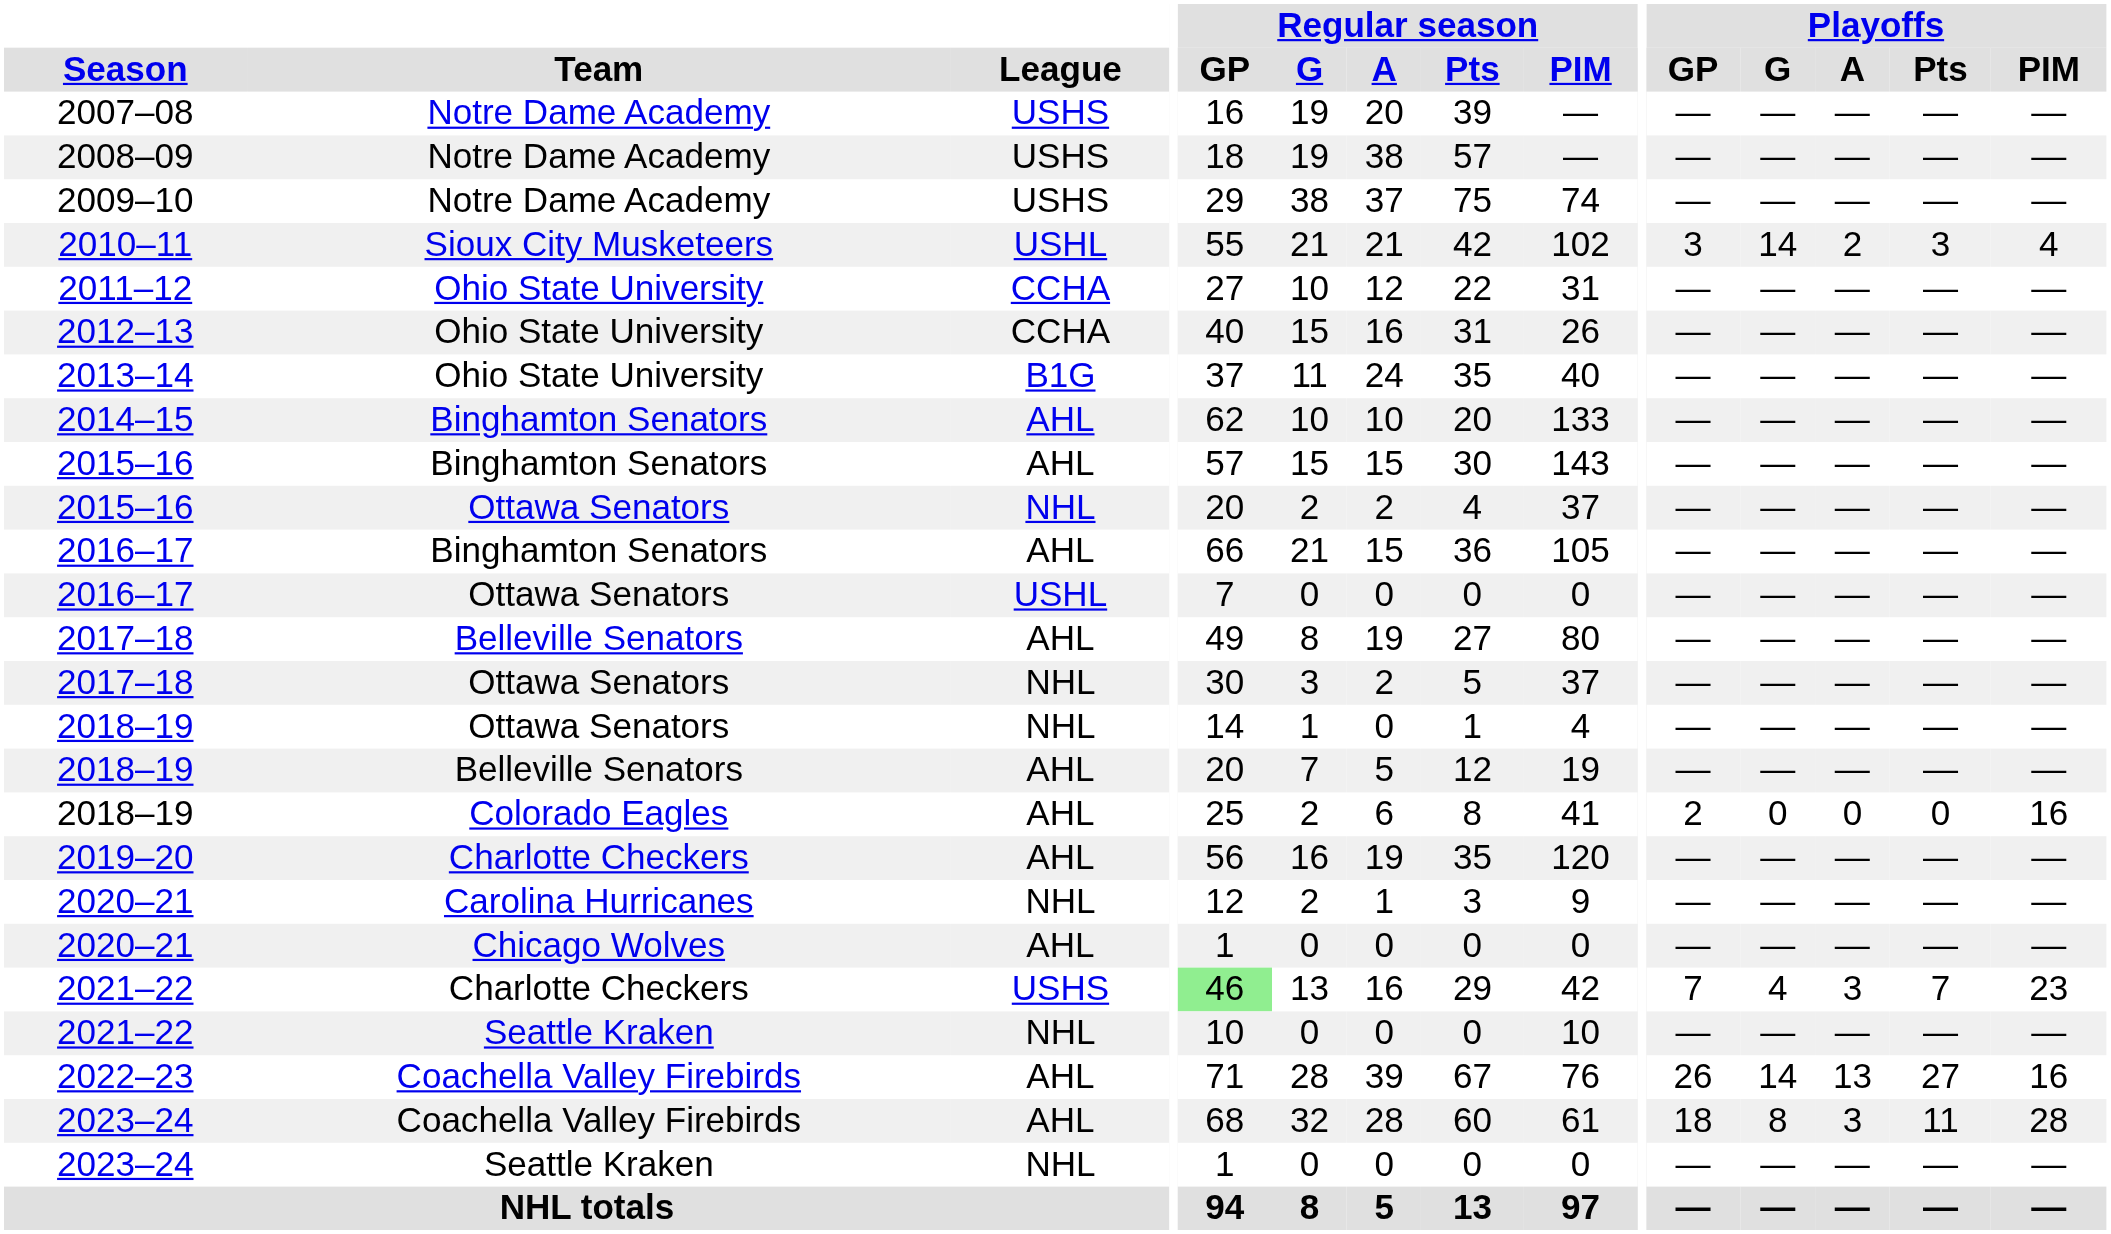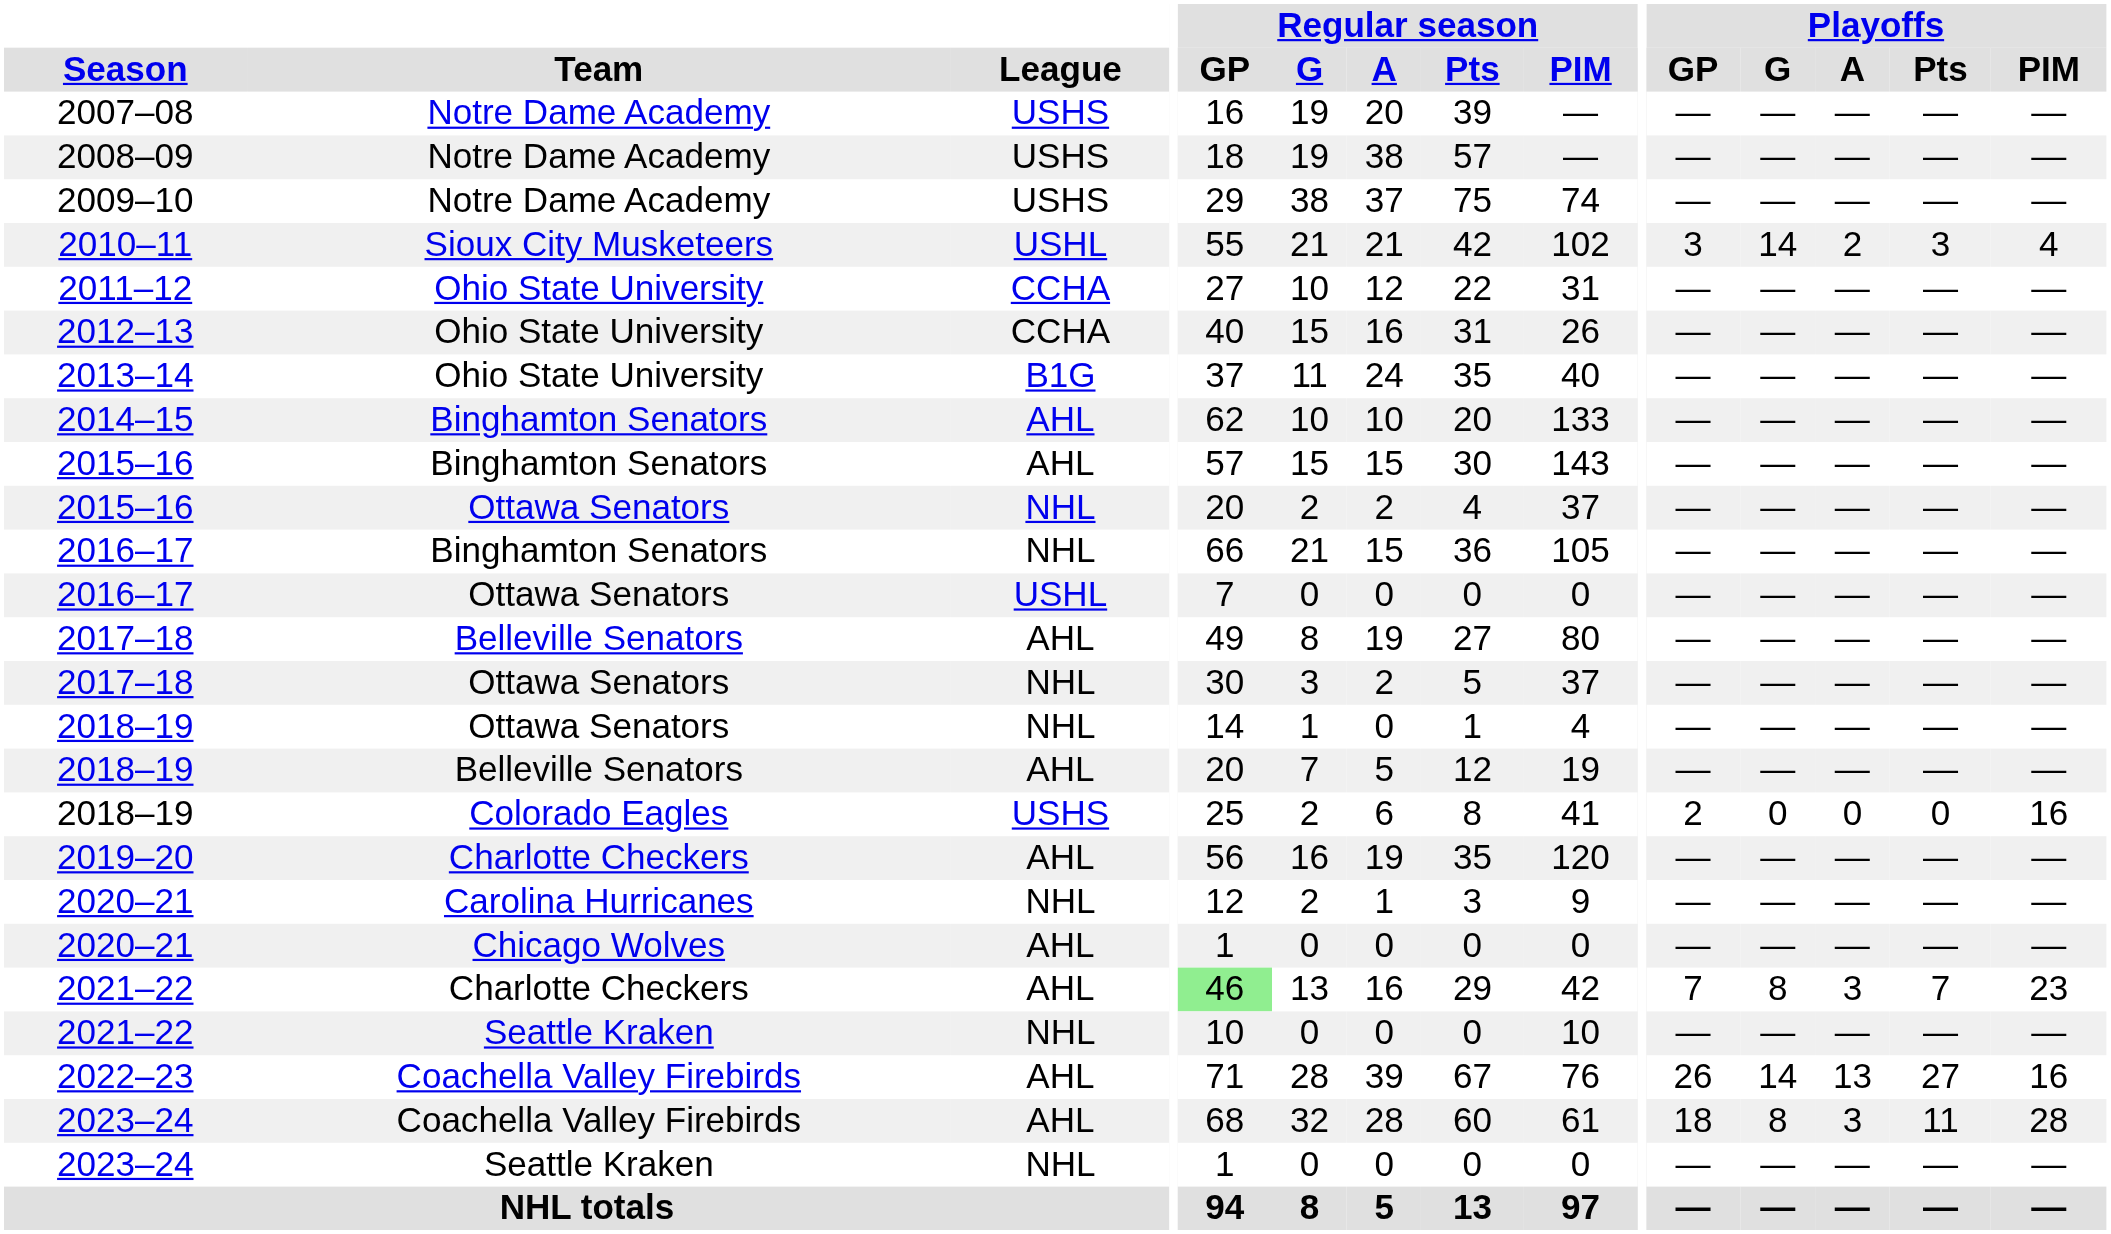2016–17 / Binghamton Senators | League: AHL -> NHL
2018–19 / Colorado Eagles | League: AHL -> USHS
2021–22 / Charlotte Checkers | League: USHS -> AHL
2021–22 / Charlotte Checkers | Playoffs / G: 4 -> 8
